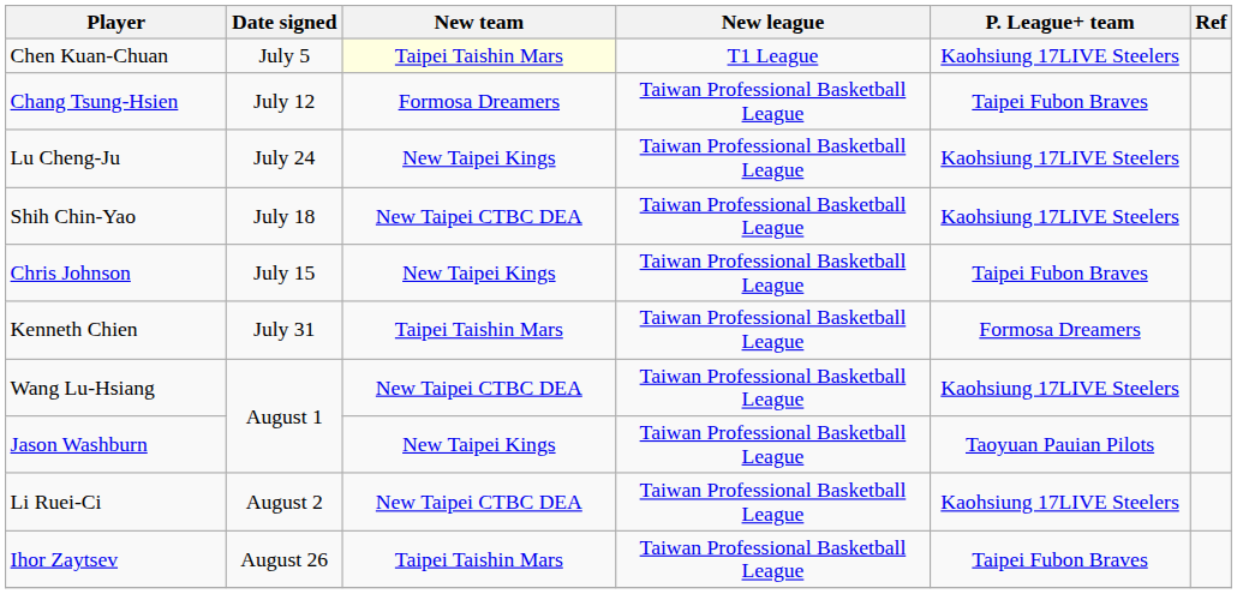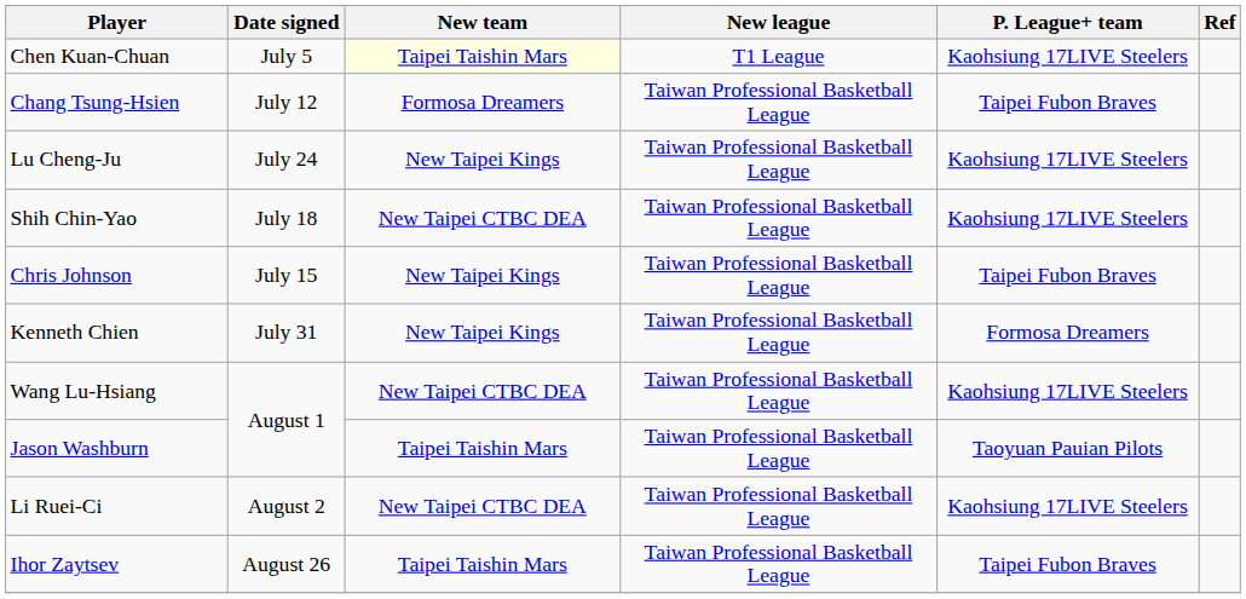Kenneth Chien | New team: Taipei Taishin Mars -> New Taipei Kings
Jason Washburn | New team: New Taipei Kings -> Taipei Taishin Mars
